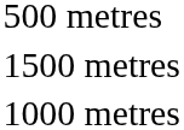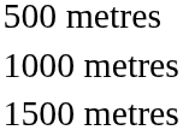rows swapped: 1000 metres <-> 1500 metres
